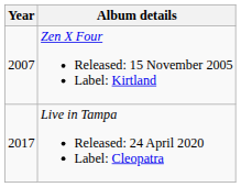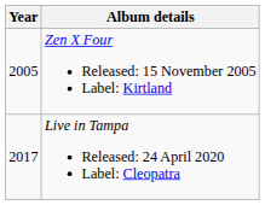Zen X Four Released: 15 November 2005 Label: Kirtland | Year: 2007 -> 2005
